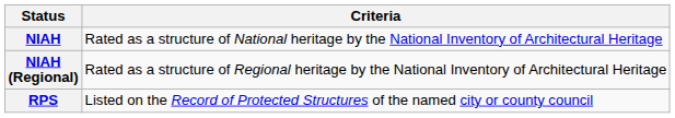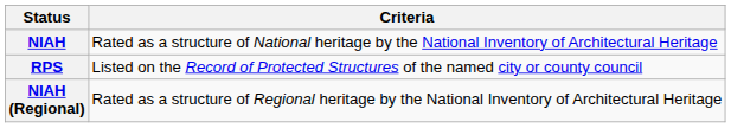rows swapped: NIAH (Regional) <-> RPS
